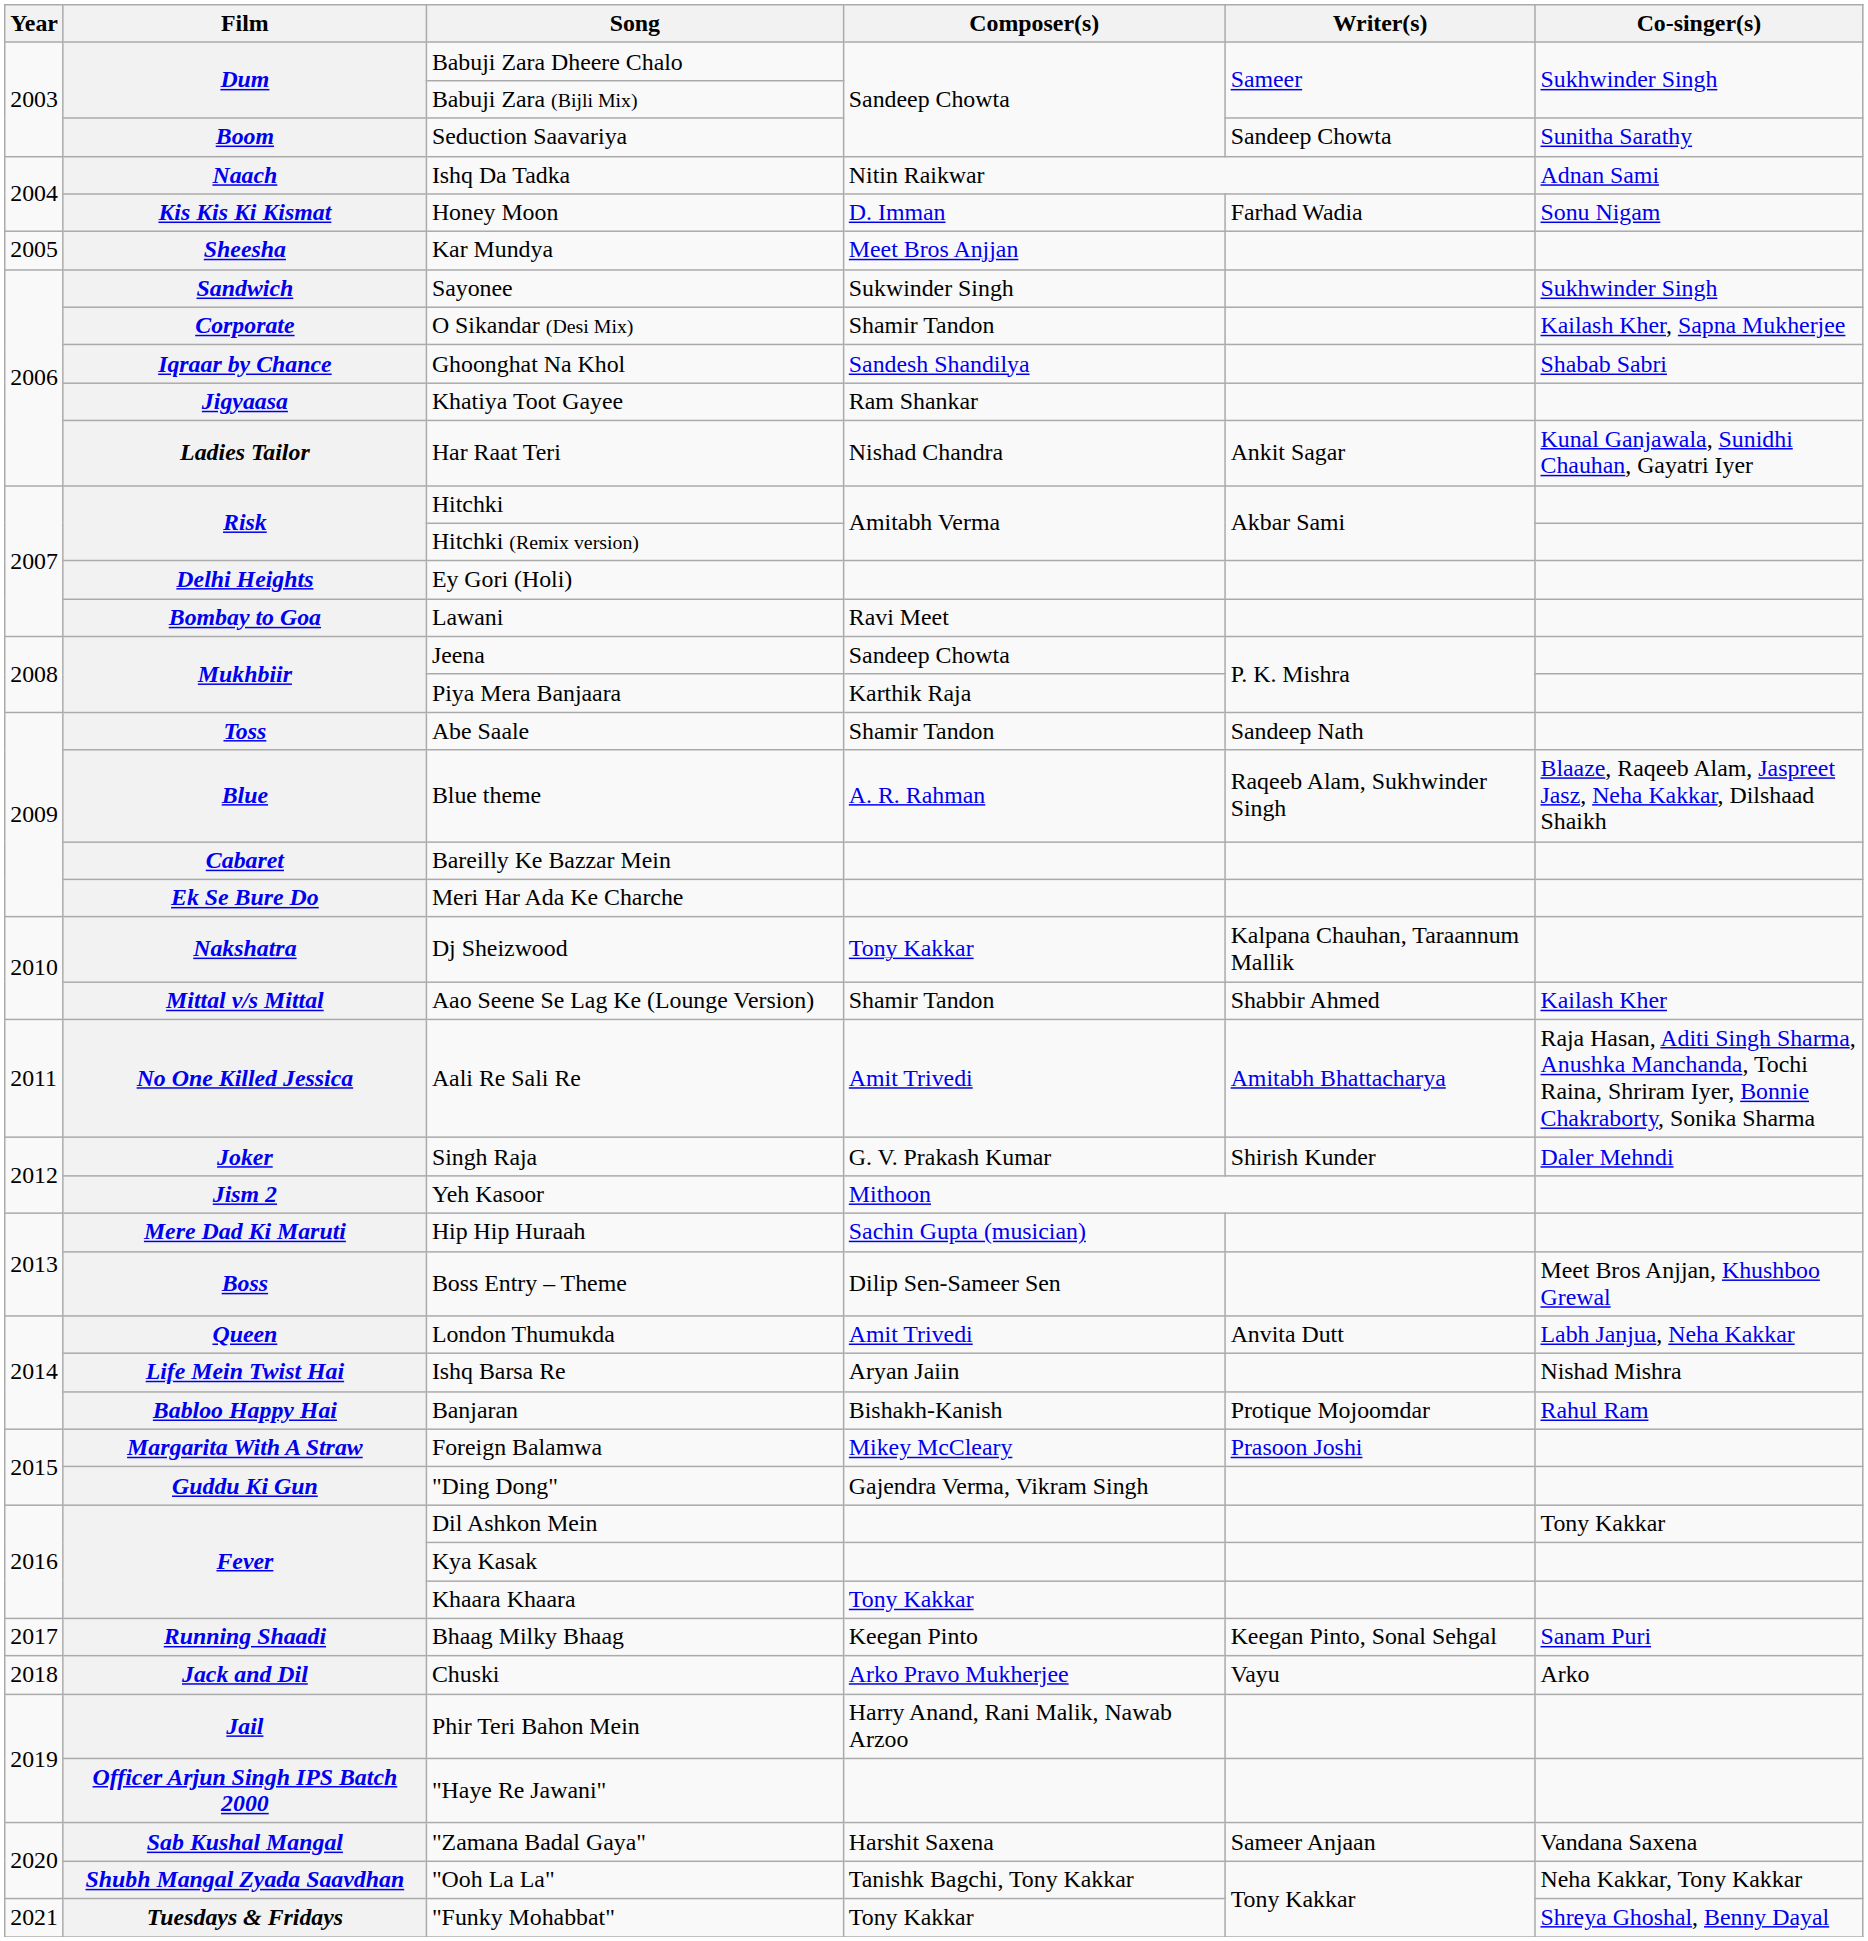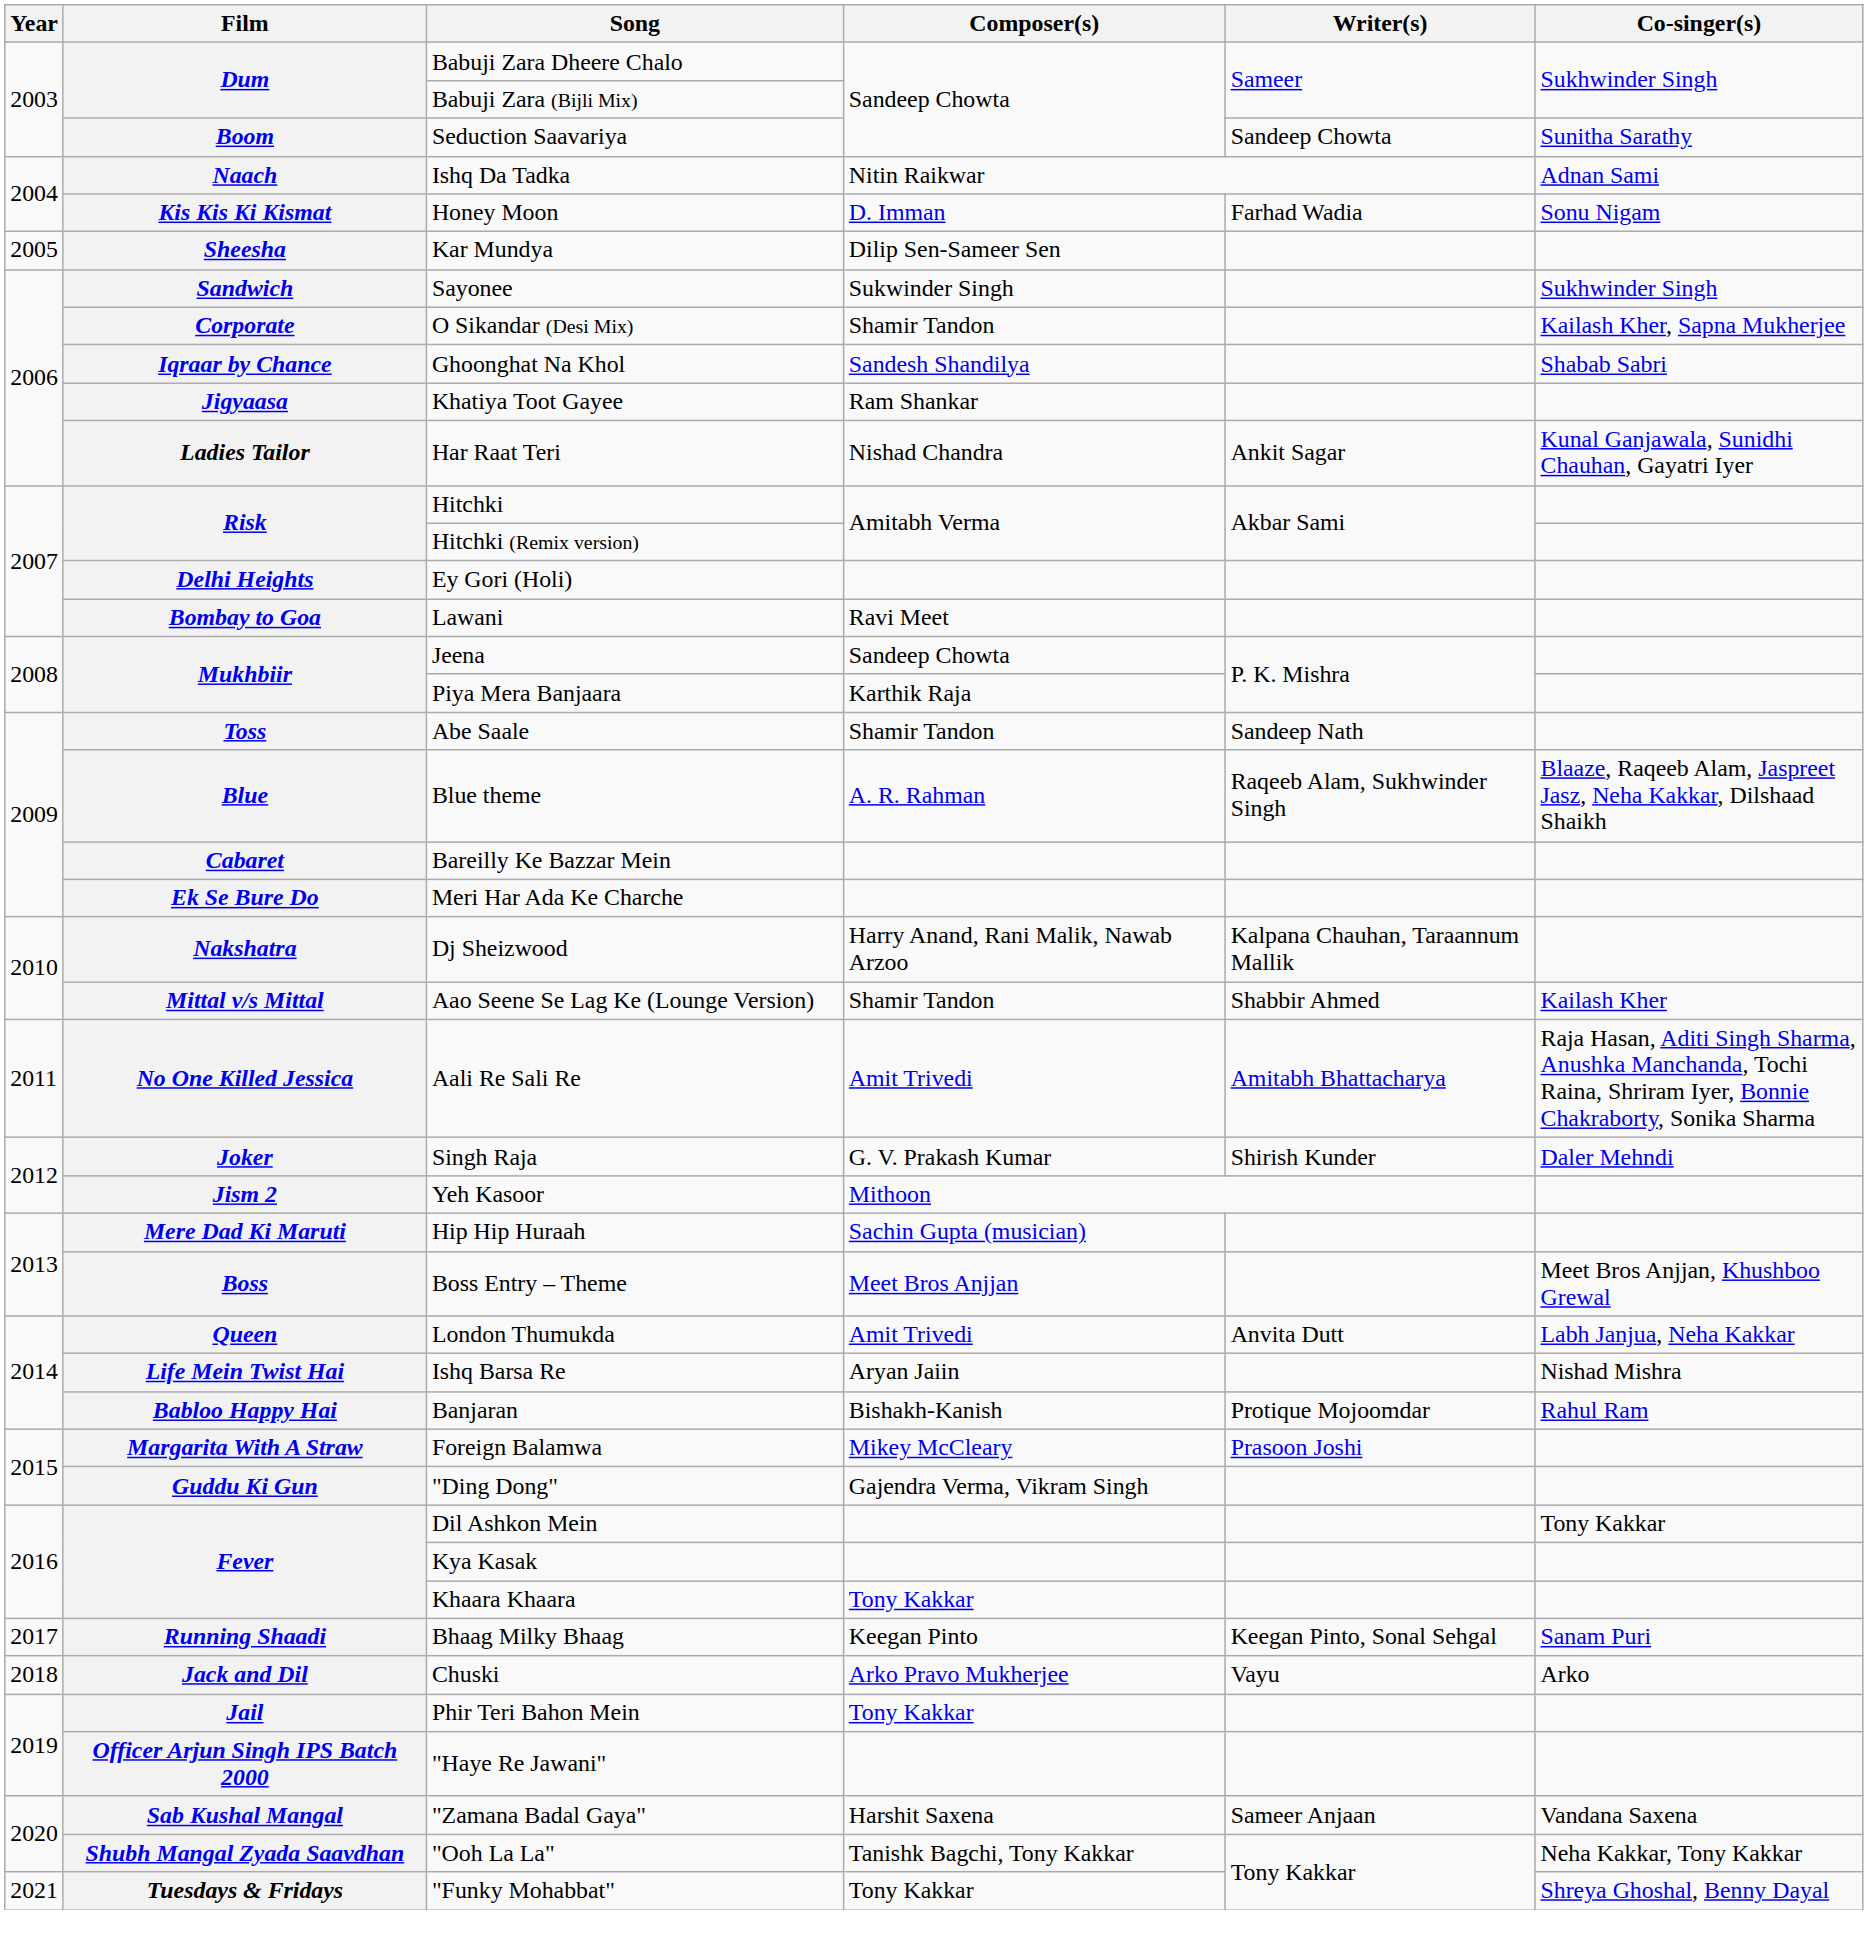Kar Mundya | Composer(s): Meet Bros Anjjan -> Dilip Sen-Sameer Sen
Dj Sheizwood | Composer(s): Tony Kakkar -> Harry Anand, Rani Malik, Nawab Arzoo
Boss Entry – Theme | Composer(s): Dilip Sen-Sameer Sen -> Meet Bros Anjjan
Phir Teri Bahon Mein | Composer(s): Harry Anand, Rani Malik, Nawab Arzoo -> Tony Kakkar
